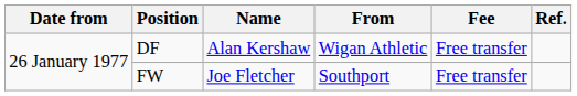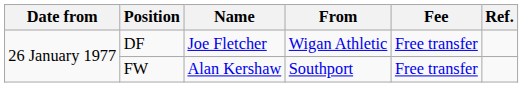DF | Name: Alan Kershaw -> Joe Fletcher
FW | Name: Joe Fletcher -> Alan Kershaw
